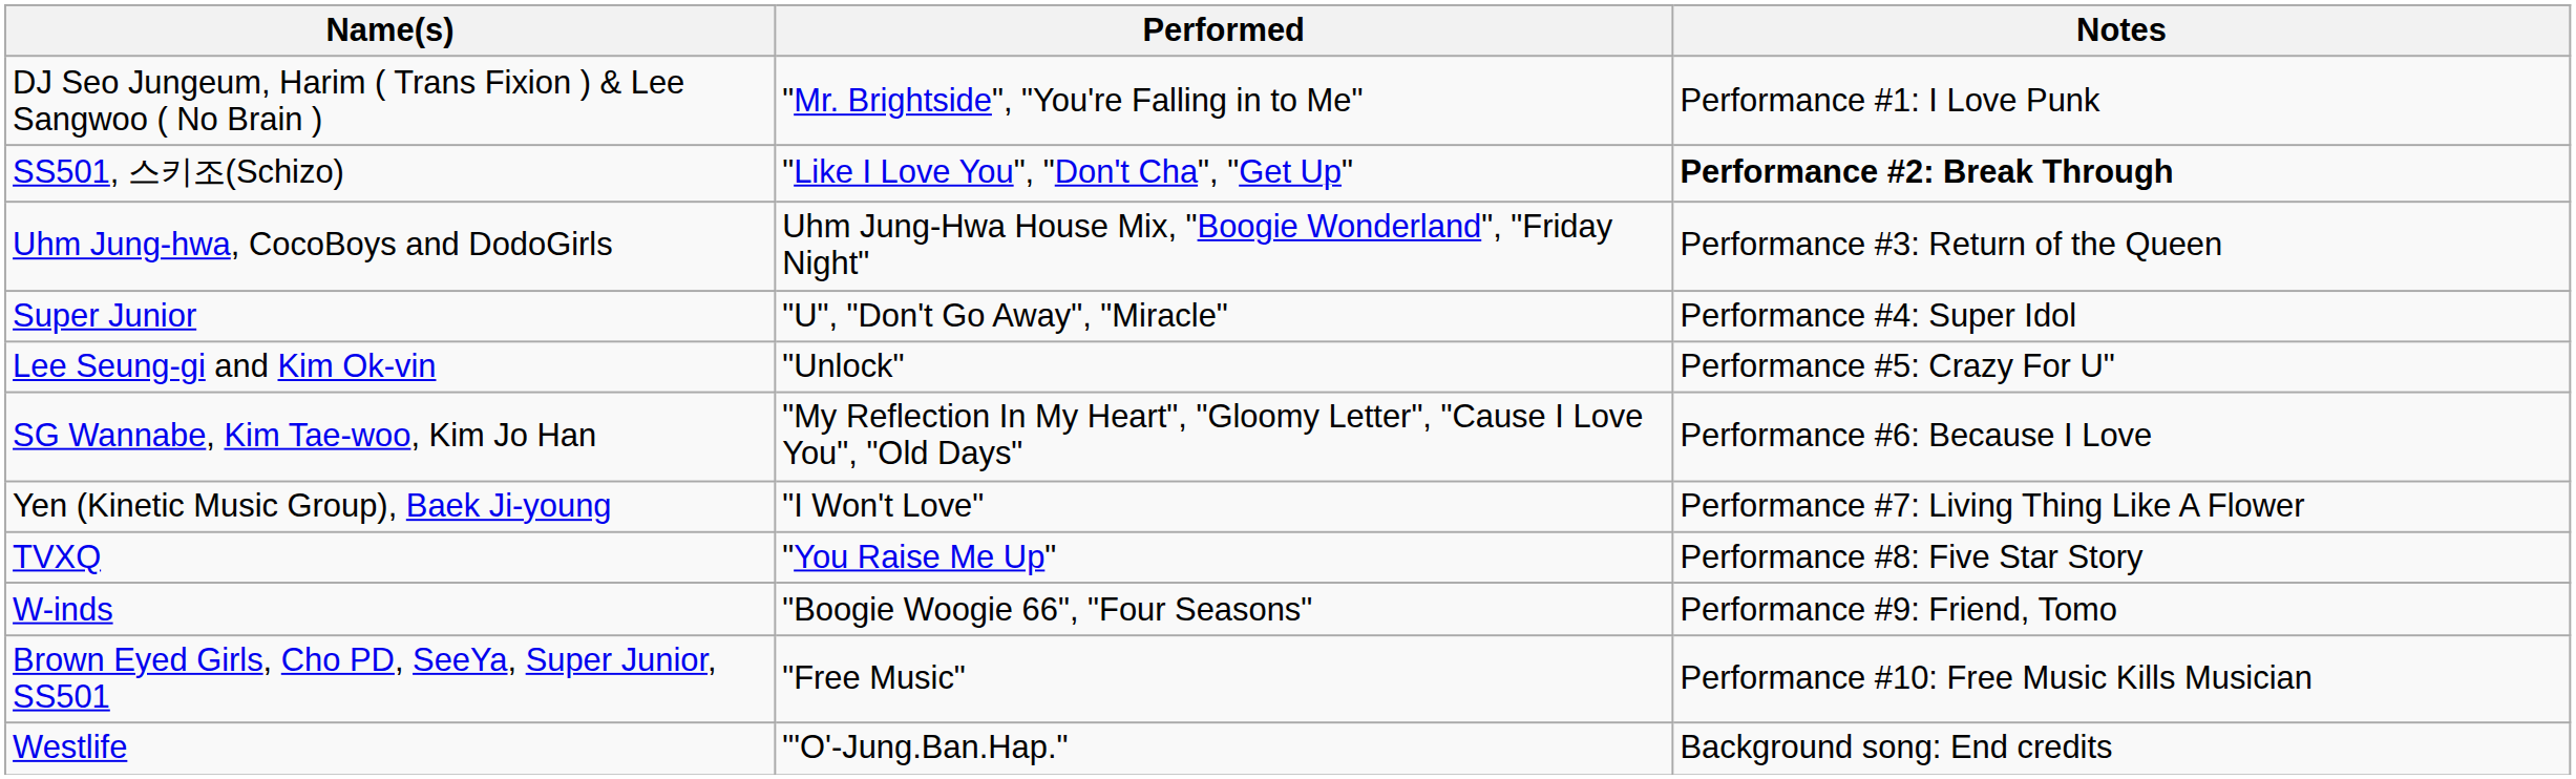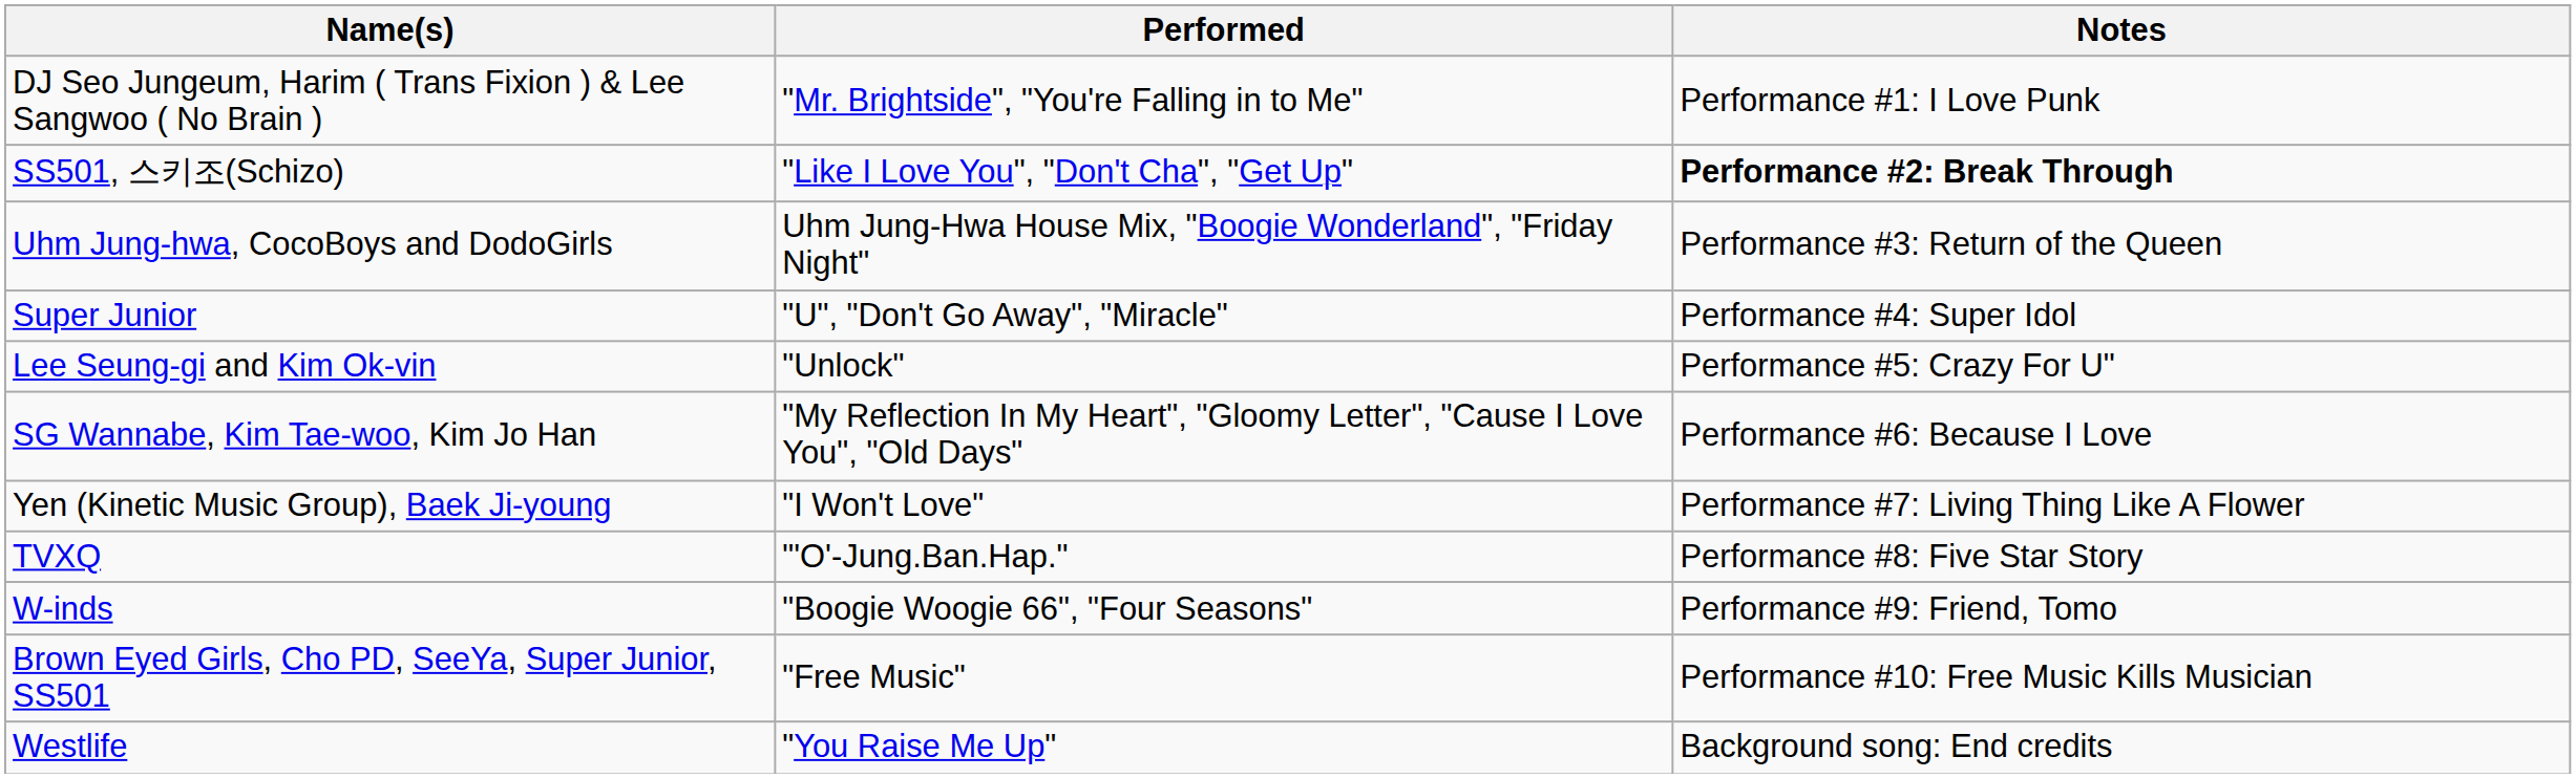TVXQ | Performed: "You Raise Me Up" -> "'O'-Jung.Ban.Hap."
Westlife | Performed: "'O'-Jung.Ban.Hap." -> "You Raise Me Up"
